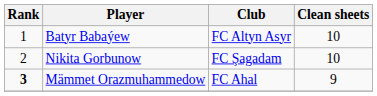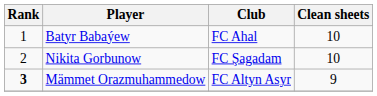Batyr Babaýew | Club: FC Altyn Asyr -> FC Ahal
Mämmet Orazmuhammedow | Club: FC Ahal -> FC Altyn Asyr
